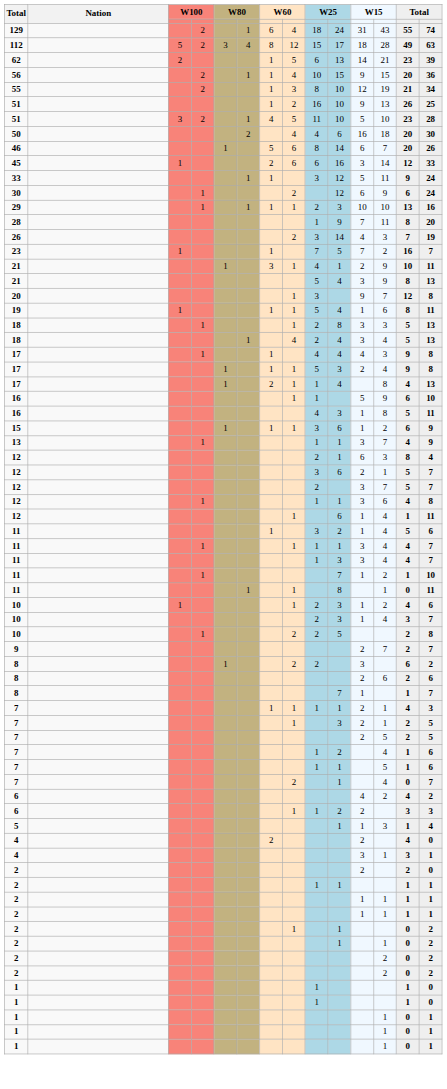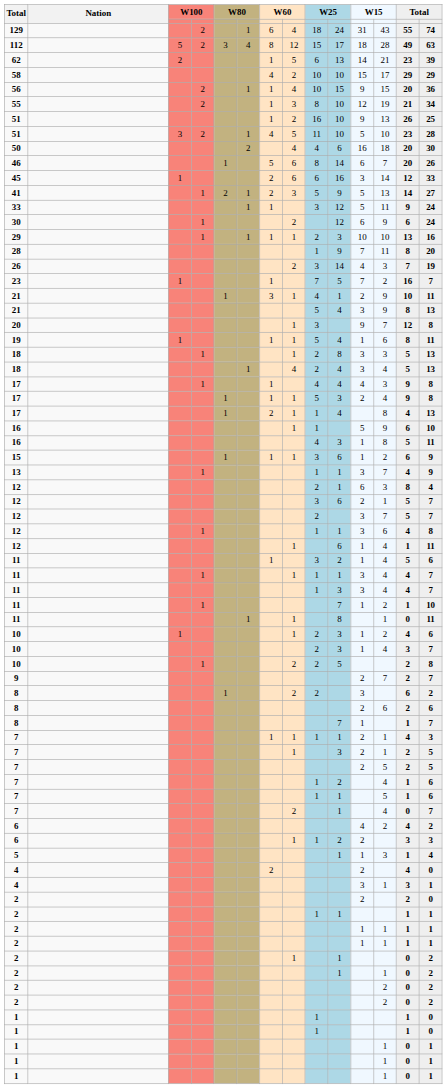+ row: 58 | 4 | 2 | 10 | 10 | 15 | 17 | 29 | 29
+ row: 41 | 1 | 2 | 1 | 2 | 3 | 5 | 9 | 5 | 13 | 14 | 27
